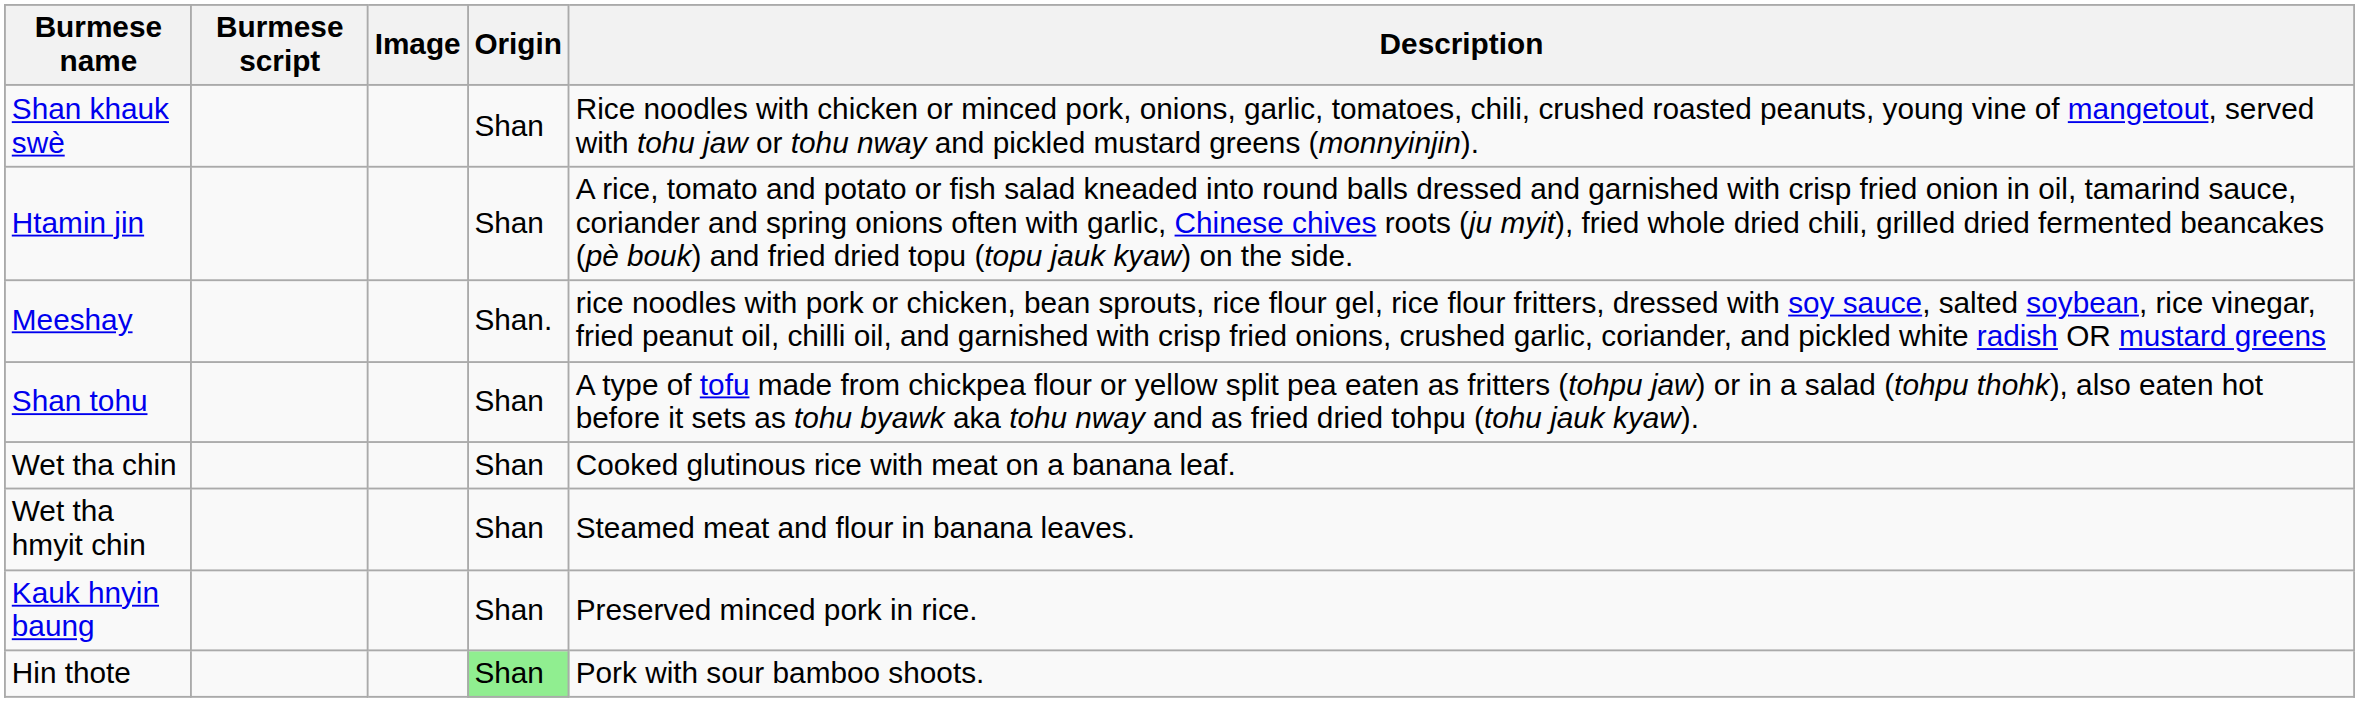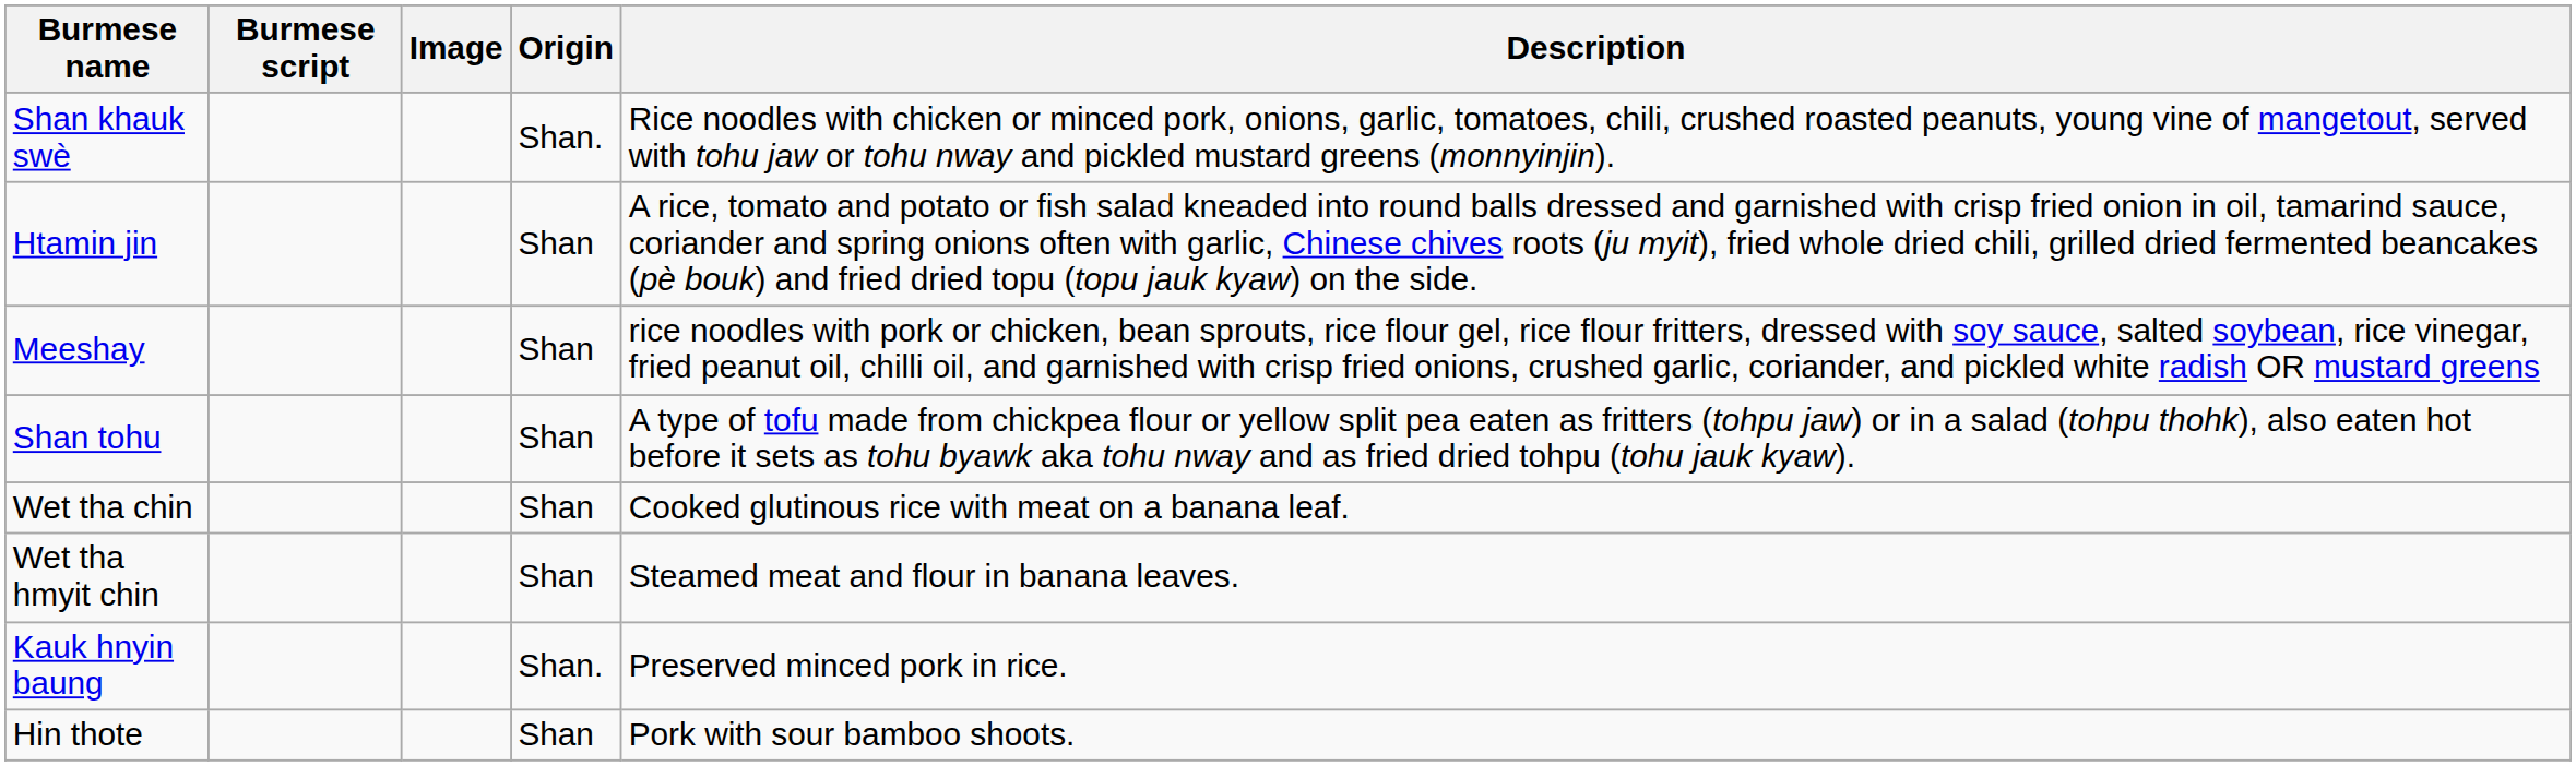Shan khauk swè | Origin: Shan -> Shan.
Meeshay | Origin: Shan. -> Shan
Kauk hnyin baung | Origin: Shan -> Shan.
Hin thote | Origin: lightgreen background -> no background
